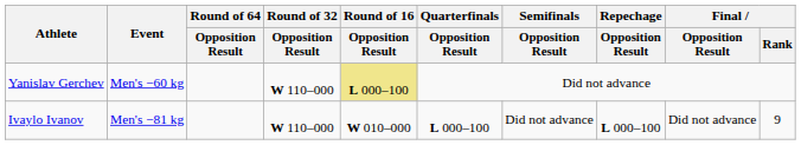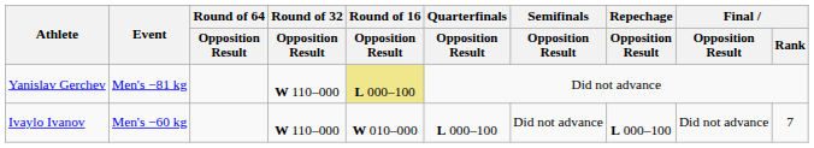Yanislav Gerchev | Event: Men's −60 kg -> Men's −81 kg
Ivaylo Ivanov | Event: Men's −81 kg -> Men's −60 kg
Ivaylo Ivanov | Final / Rank: 9 -> 7
